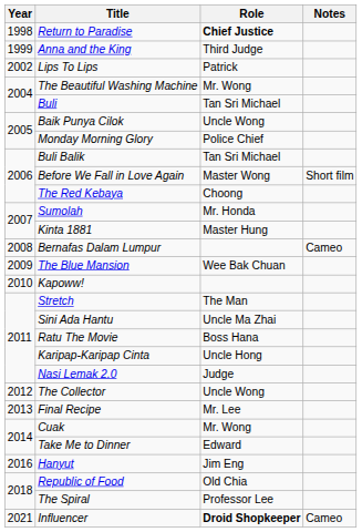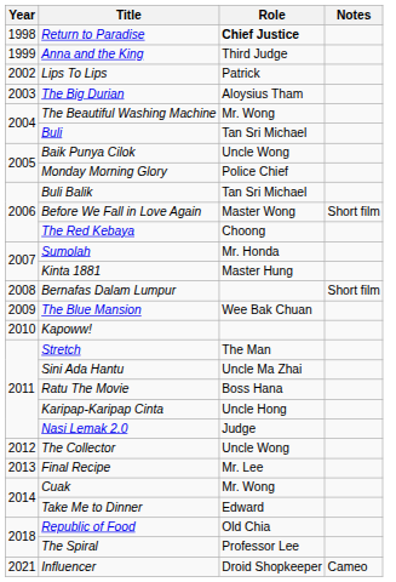+ row: 2003 | The Big Durian | Aloysius Tham
Bernafas Dalam Lumpur | Notes: Cameo -> Short film
- row: 2016 | Hanyut | Jim Eng
Influencer | Role: bold -> normal
